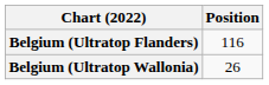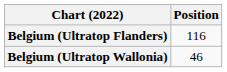Belgium (Ultratop Wallonia) | Position: 26 -> 46
